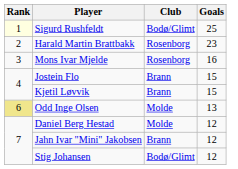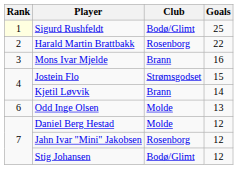Harald Martin Brattbakk | Goals: 23 -> 22
Mons Ivar Mjelde | Club: Rosenborg -> Brann
Jostein Flo | Club: Brann -> Strømsgodset
Kjetil Løvvik | Goals: 15 -> 14
Odd Inge Olsen | Rank: khaki background -> no background
Jahn Ivar "Mini" Jakobsen | Club: Brann -> Rosenborg
